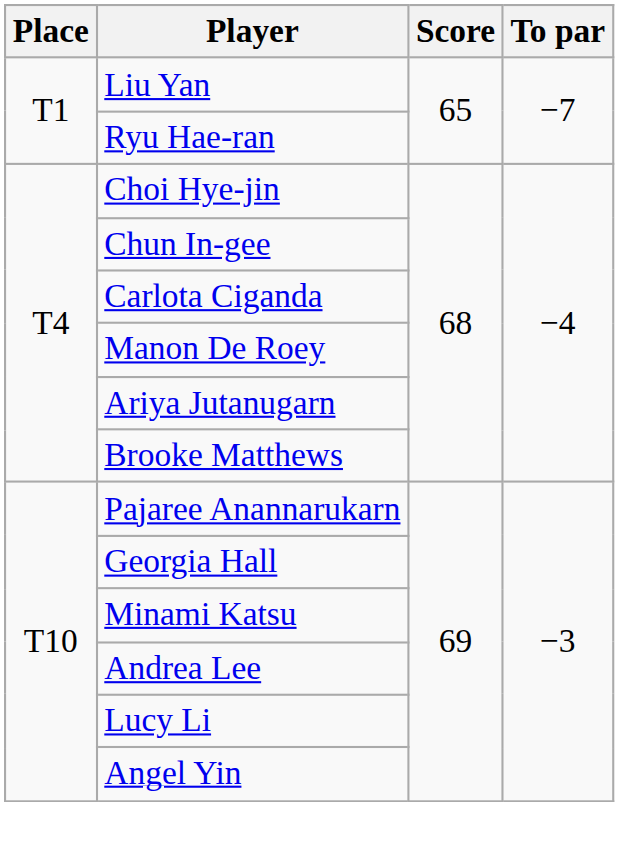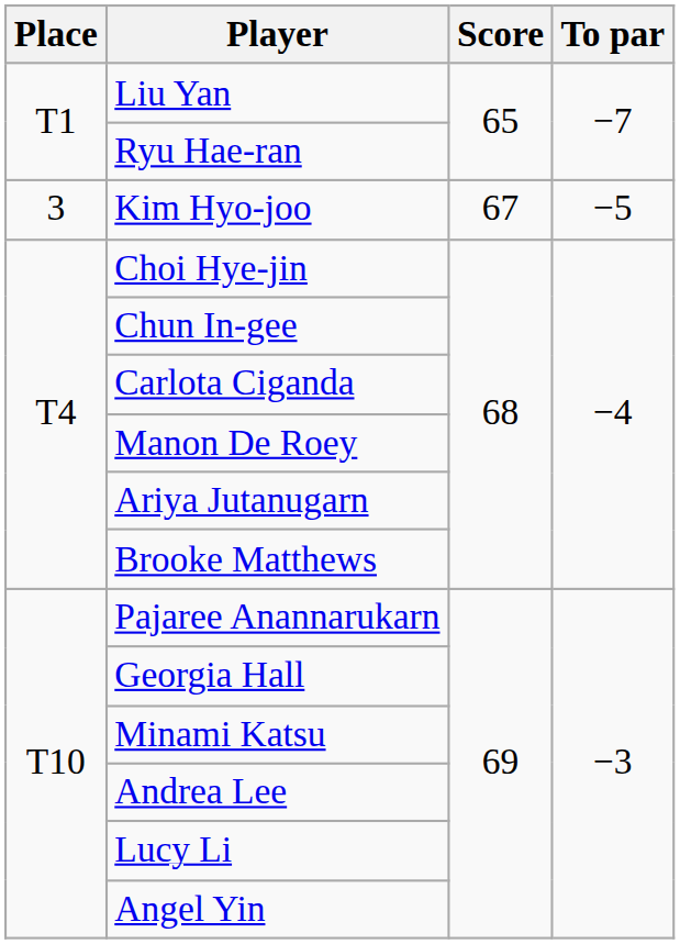+ row: 3 | Kim Hyo-joo | 67 | −5
